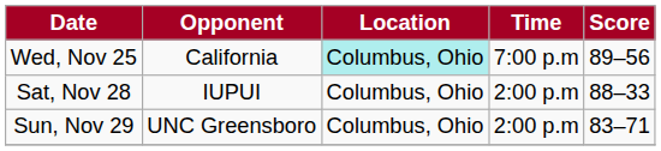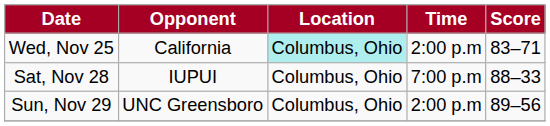Wed, Nov 25 | Time: 7:00 p.m -> 2:00 p.m
Wed, Nov 25 | Score: 89–56 -> 83–71
Sat, Nov 28 | Time: 2:00 p.m -> 7:00 p.m
Sun, Nov 29 | Score: 83–71 -> 89–56
